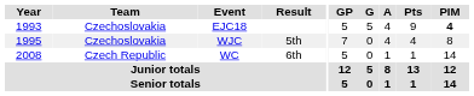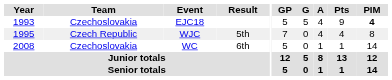WJC | Team: Czechoslovakia -> Czech Republic
WC | Team: Czech Republic -> Czechoslovakia
